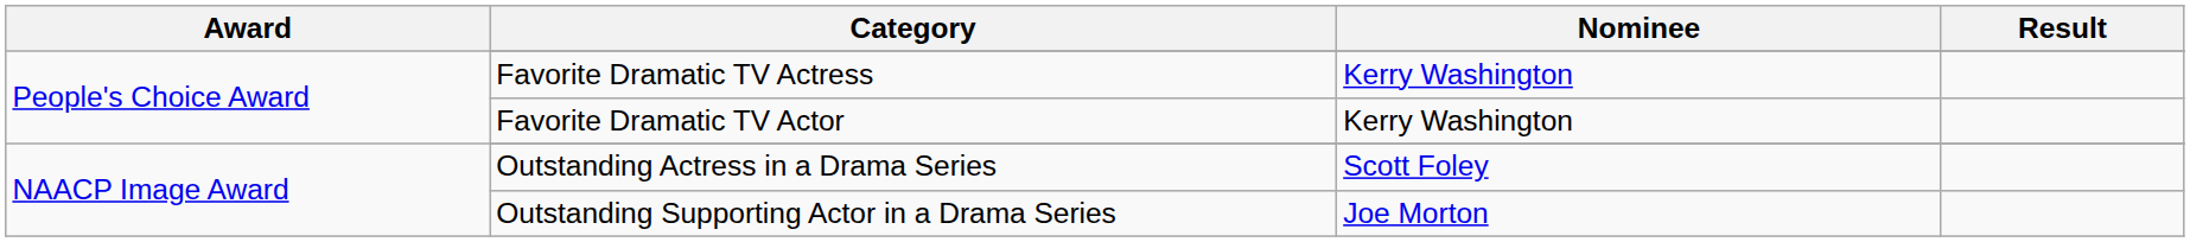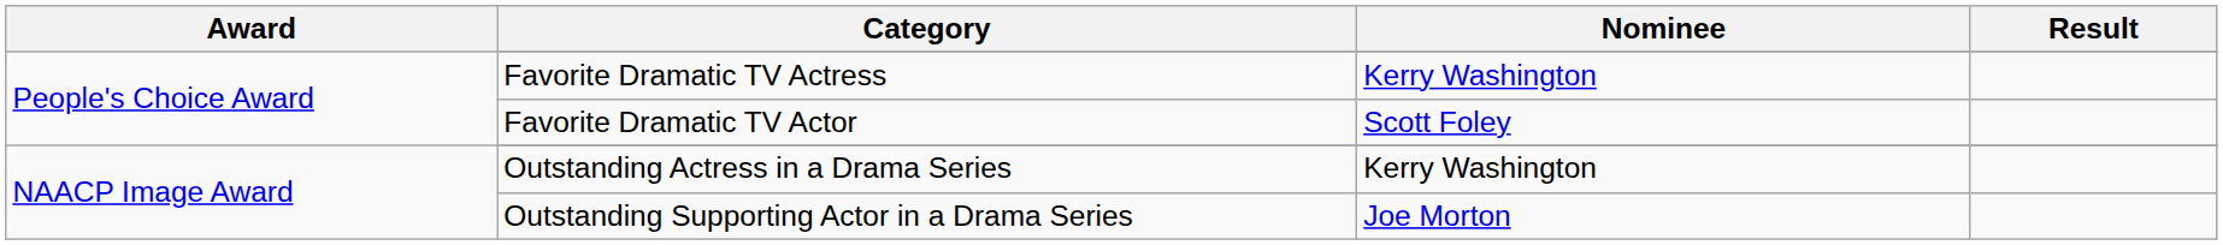Favorite Dramatic TV Actor | Nominee: Kerry Washington -> Scott Foley
Outstanding Actress in a Drama Series | Nominee: Scott Foley -> Kerry Washington
